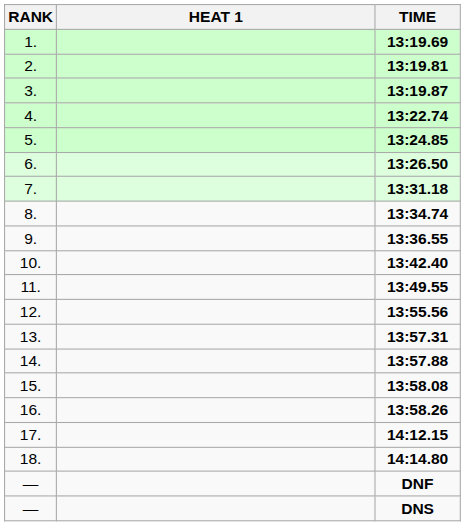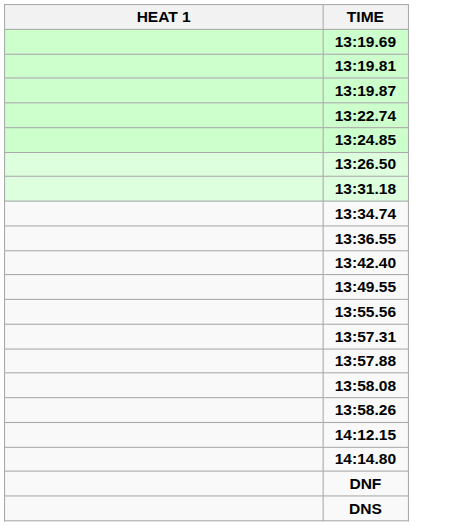- column: RANK | 1. | 2. | 3. | 4. | 5. | 6. | 7. | 8. | 9. | 10. | 11. | 12. | 13. | 14. | 15. | 16. | 17. | 18. | — | —
